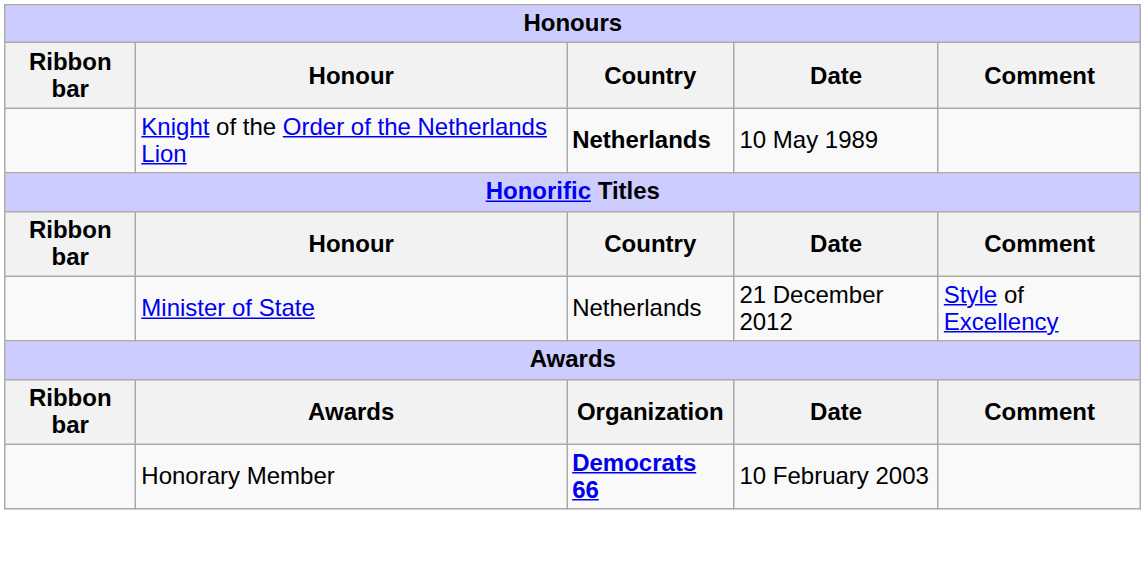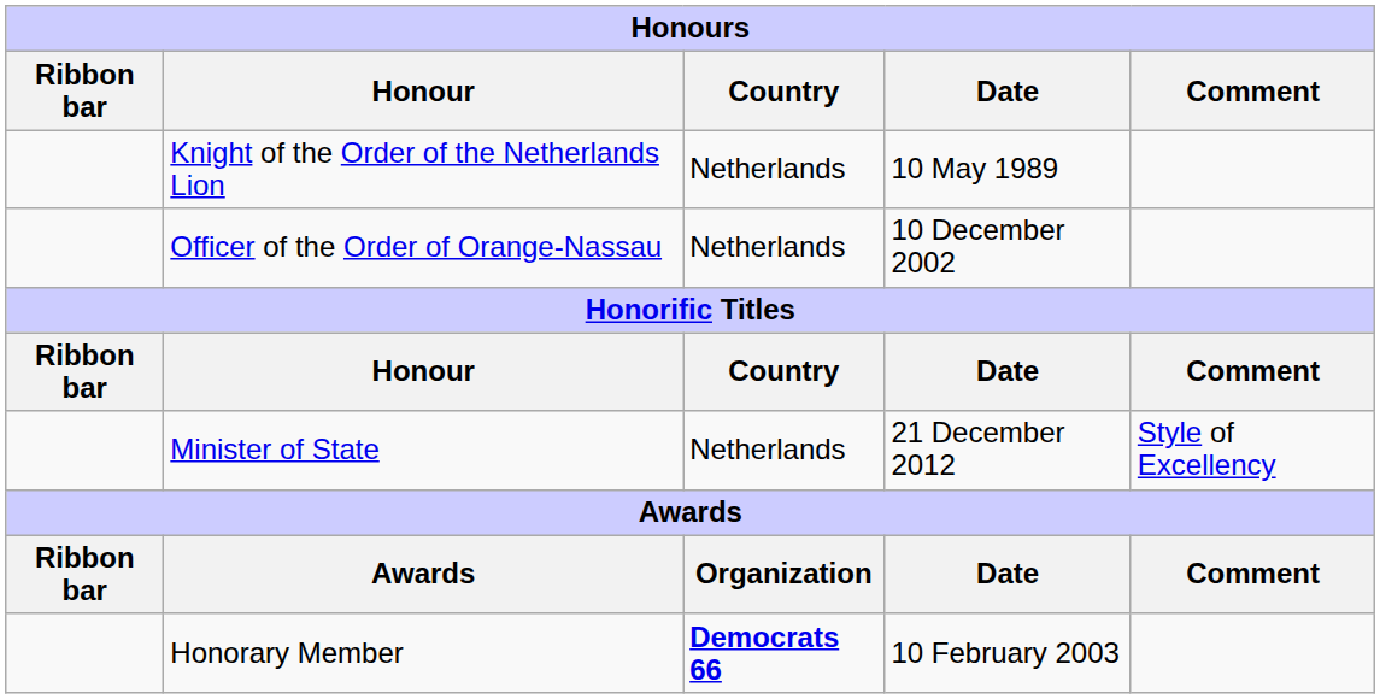Knight of the Order of the Netherlands Lion | Country: bold -> normal
+ row: Officer of the Order of Orange-Nassau | Netherlands | 10 December 2002
